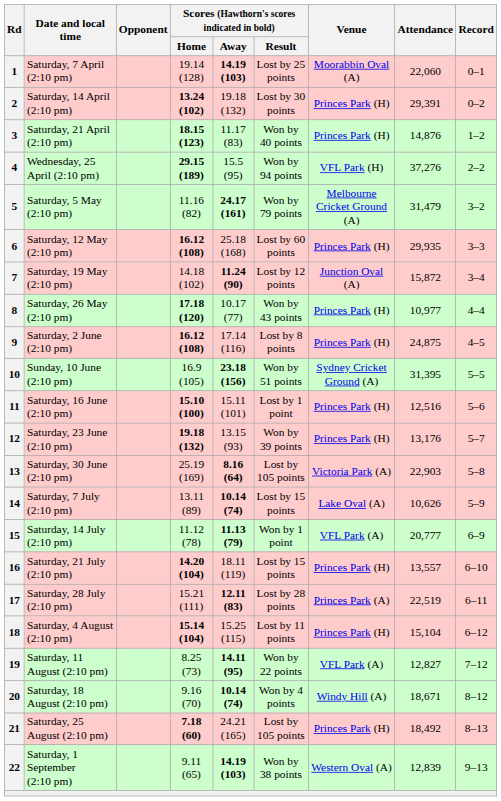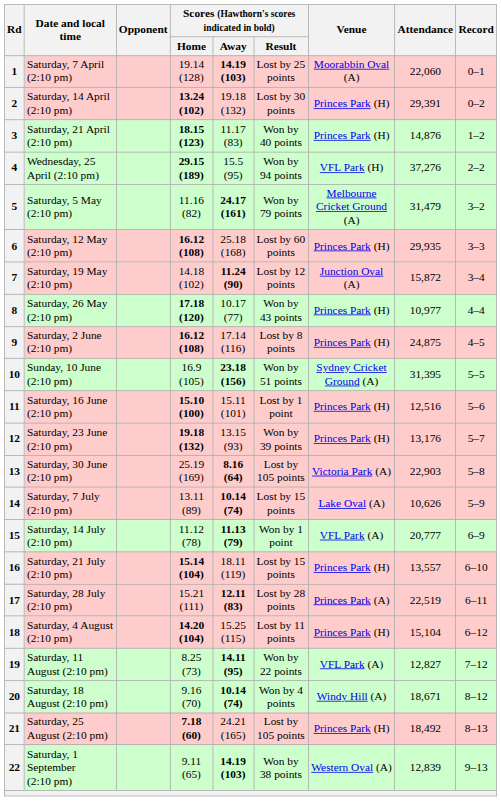16 | Scores (Hawthorn's scores indicated in bold) / Home: 14.20 (104) -> 15.14 (104)
18 | Scores (Hawthorn's scores indicated in bold) / Home: 15.14 (104) -> 14.20 (104)
